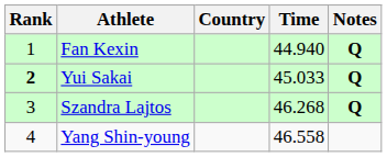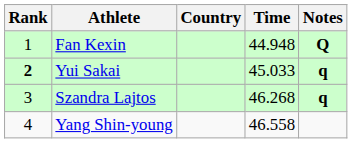Fan Kexin | Time: 44.940 -> 44.948
Yui Sakai | Notes: Q -> q
Szandra Lajtos | Notes: Q -> q
